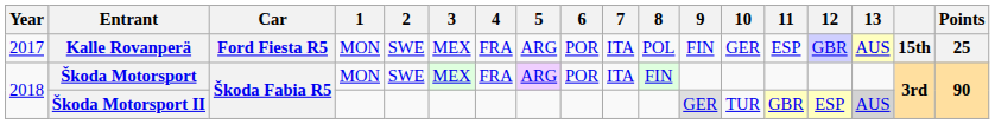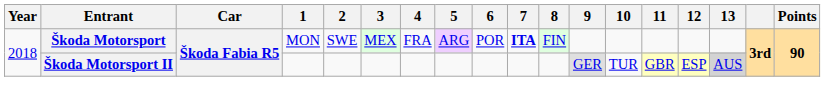- row: 2017 | Kalle Rovanperä | Ford Fiesta R5 | MON | SWE | MEX | FRA | ARG | POR | ITA | POL | FIN | GER | ESP | GBR | AUS | 15th | 25
Škoda Motorsport | 7: normal -> bold
